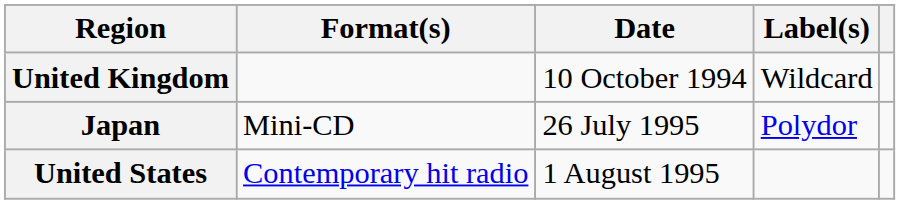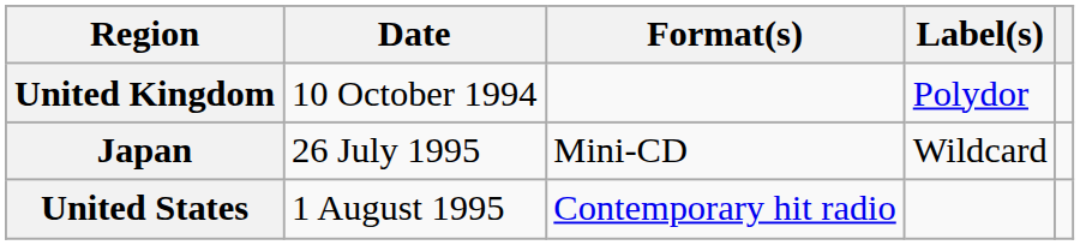columns swapped: Date <-> Format(s)
United Kingdom | Label(s): Wildcard -> Polydor
Japan | Label(s): Polydor -> Wildcard
